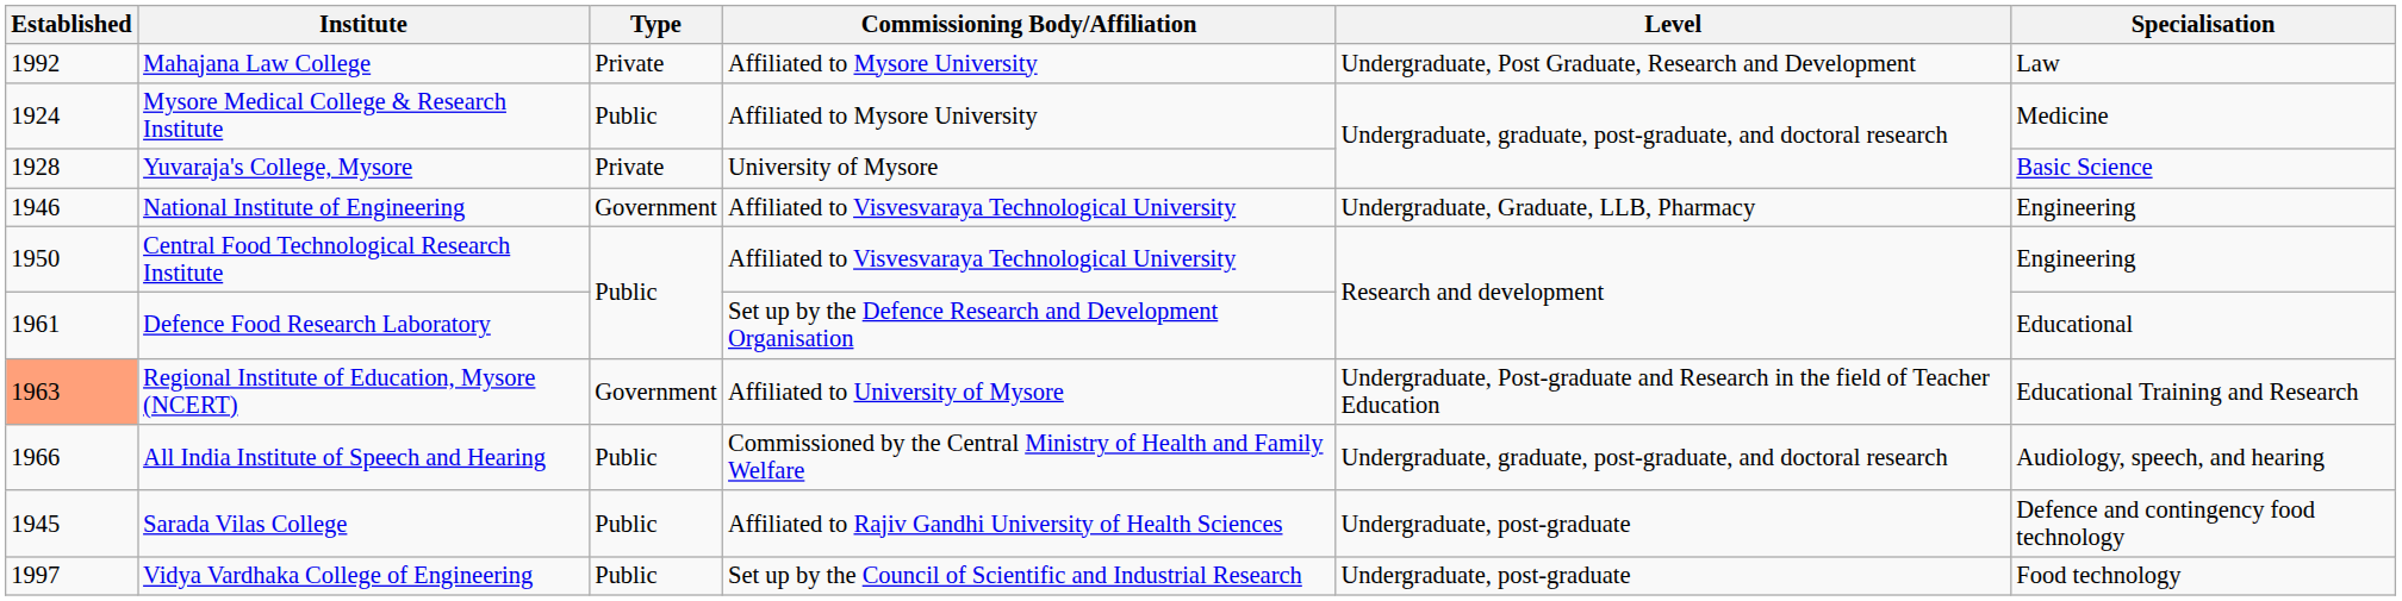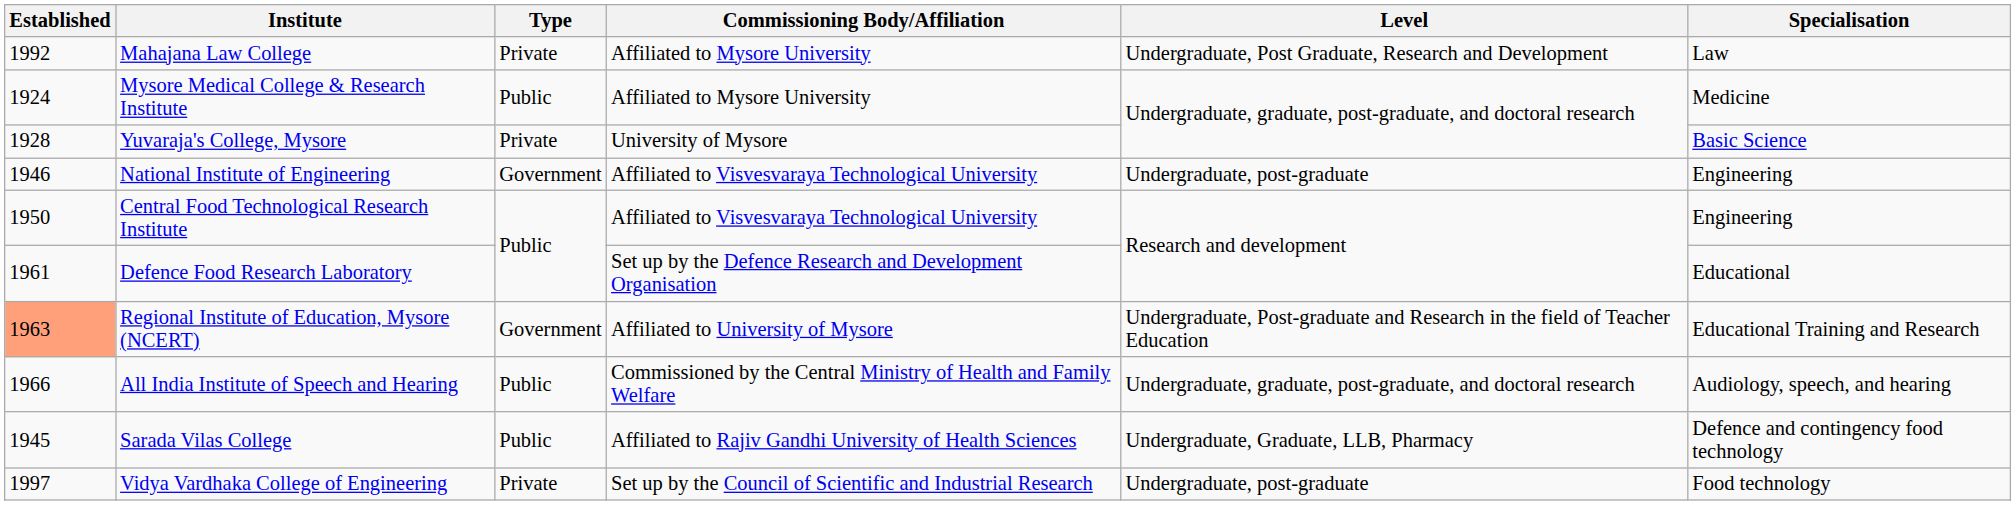National Institute of Engineering | Level: Undergraduate, Graduate, LLB, Pharmacy -> Undergraduate, post-graduate
Sarada Vilas College | Level: Undergraduate, post-graduate -> Undergraduate, Graduate, LLB, Pharmacy
Vidya Vardhaka College of Engineering | Type: Public -> Private
